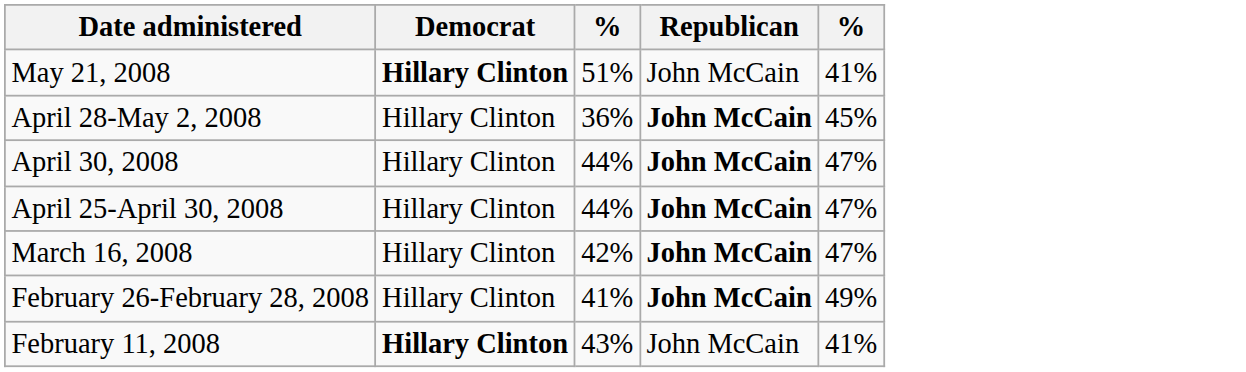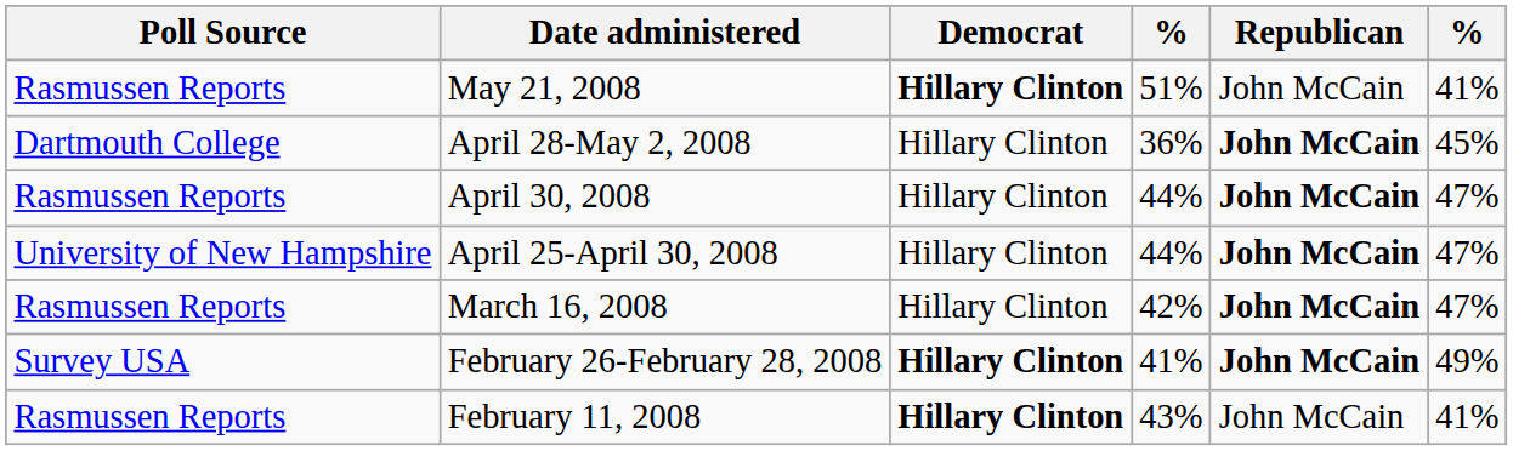+ column: Poll Source | Rasmussen Reports | Dartmouth College | Rasmussen Reports | University of New Hampshire | Rasmussen Reports | Survey USA | Rasmussen Reports
February 26-February 28, 2008 | Democrat: normal -> bold
